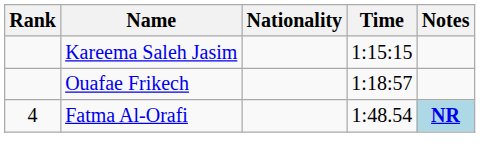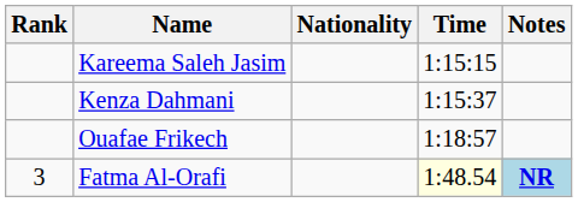+ row: Kenza Dahmani | 1:15:37
Fatma Al-Orafi | Rank: 4 -> 3
Fatma Al-Orafi | Time: no background -> lightyellow background
